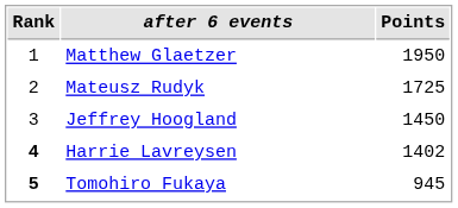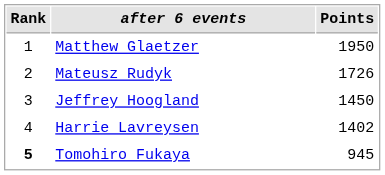Mateusz Rudyk | Points: 1725 -> 1726
Harrie Lavreysen | Rank: bold -> normal
